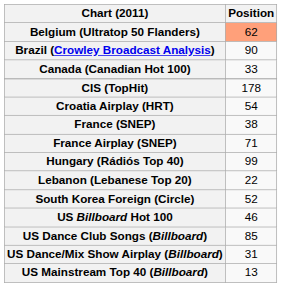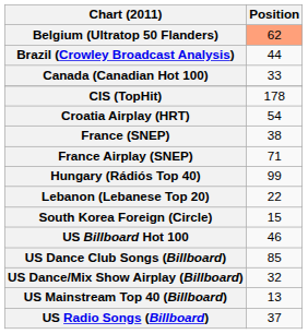Brazil (Crowley Broadcast Analysis) | Position: 90 -> 44
South Korea Foreign (Circle) | Position: 52 -> 15
US Dance/Mix Show Airplay (Billboard) | Position: 31 -> 32
+ row: US Radio Songs (Billboard) | 37
